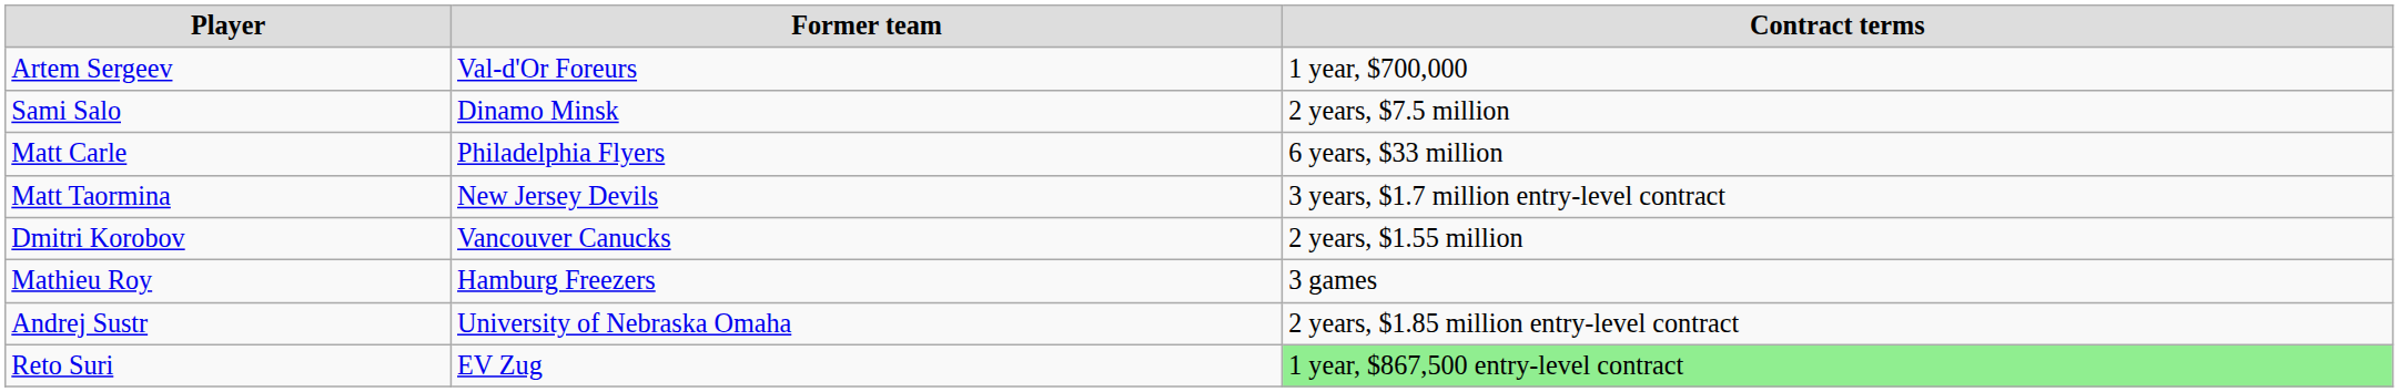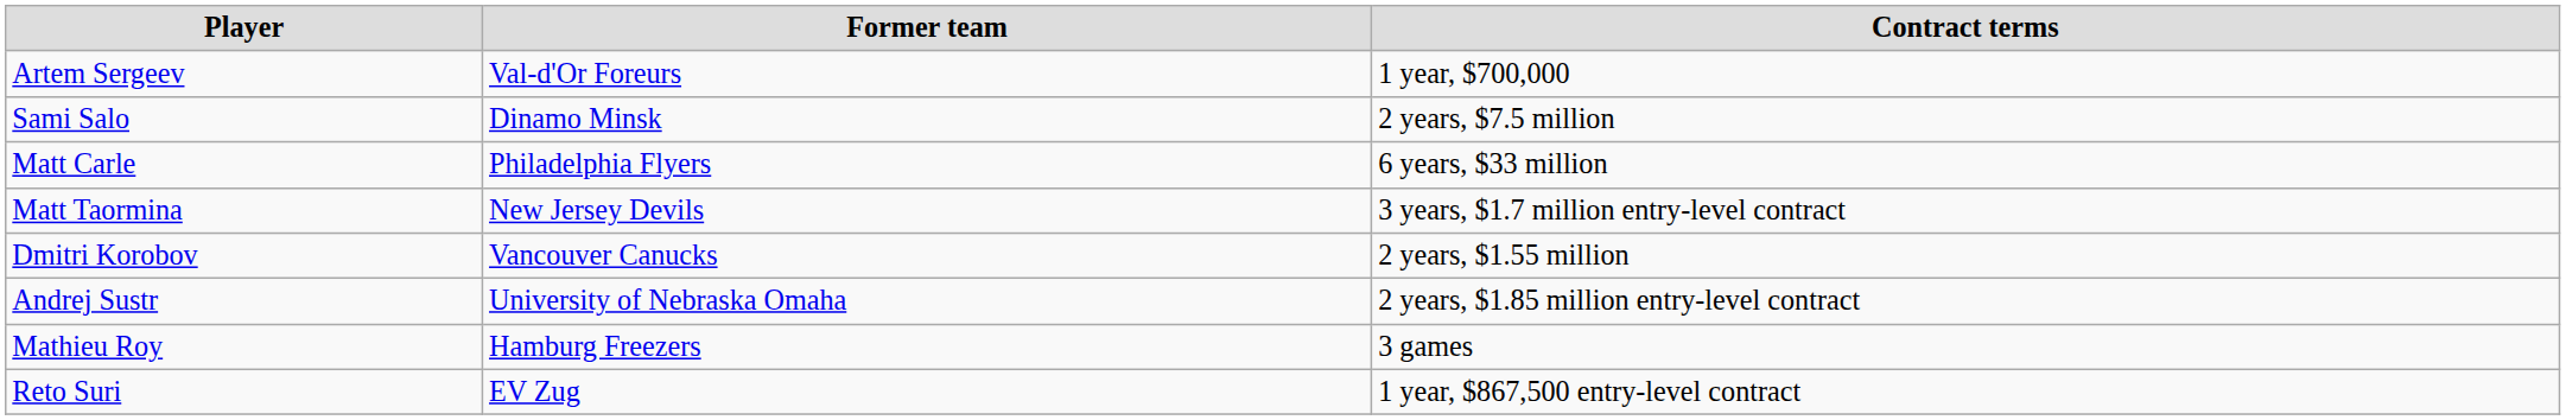rows swapped: Andrej Sustr <-> Mathieu Roy
Reto Suri | Contract terms: lightgreen background -> no background
